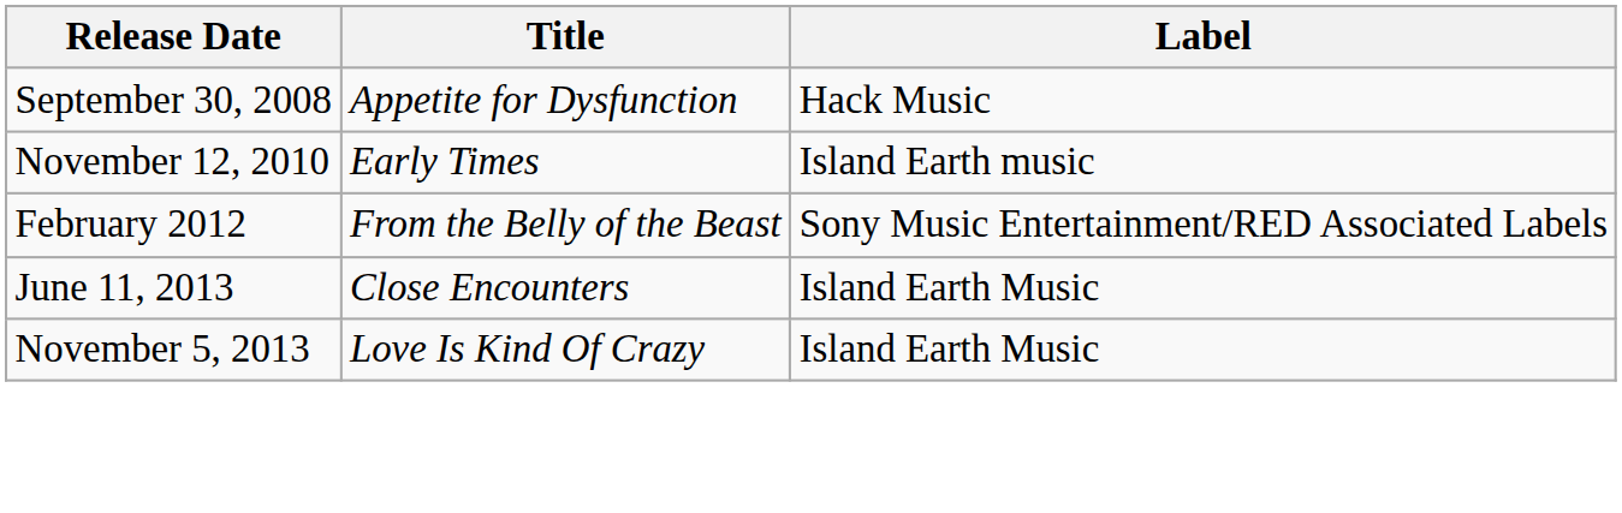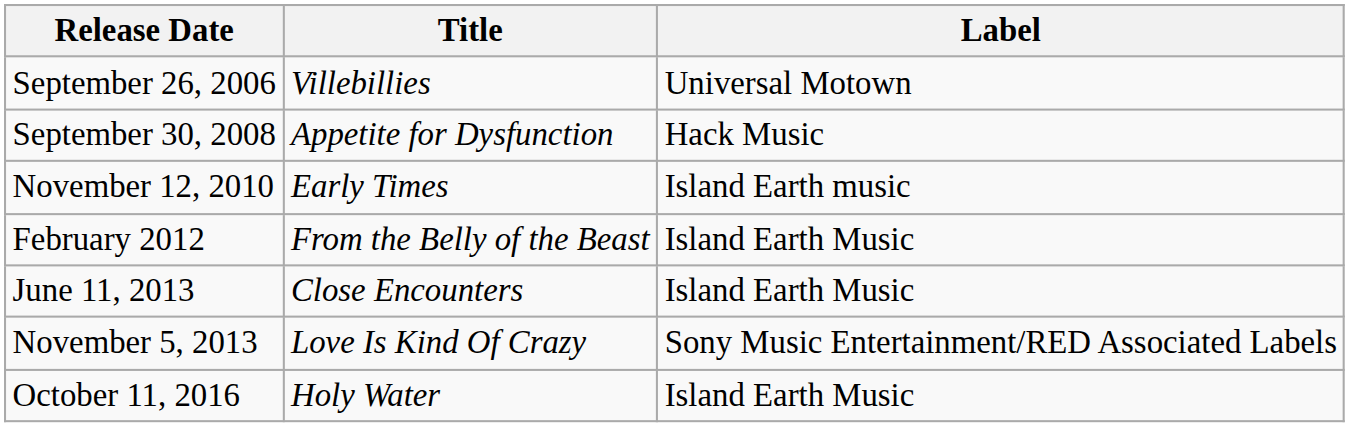+ row: September 26, 2006 | Villebillies | Universal Motown
February 2012 | Label: Sony Music Entertainment/RED Associated Labels -> Island Earth Music
November 5, 2013 | Label: Island Earth Music -> Sony Music Entertainment/RED Associated Labels
+ row: October 11, 2016 | Holy Water | Island Earth Music
